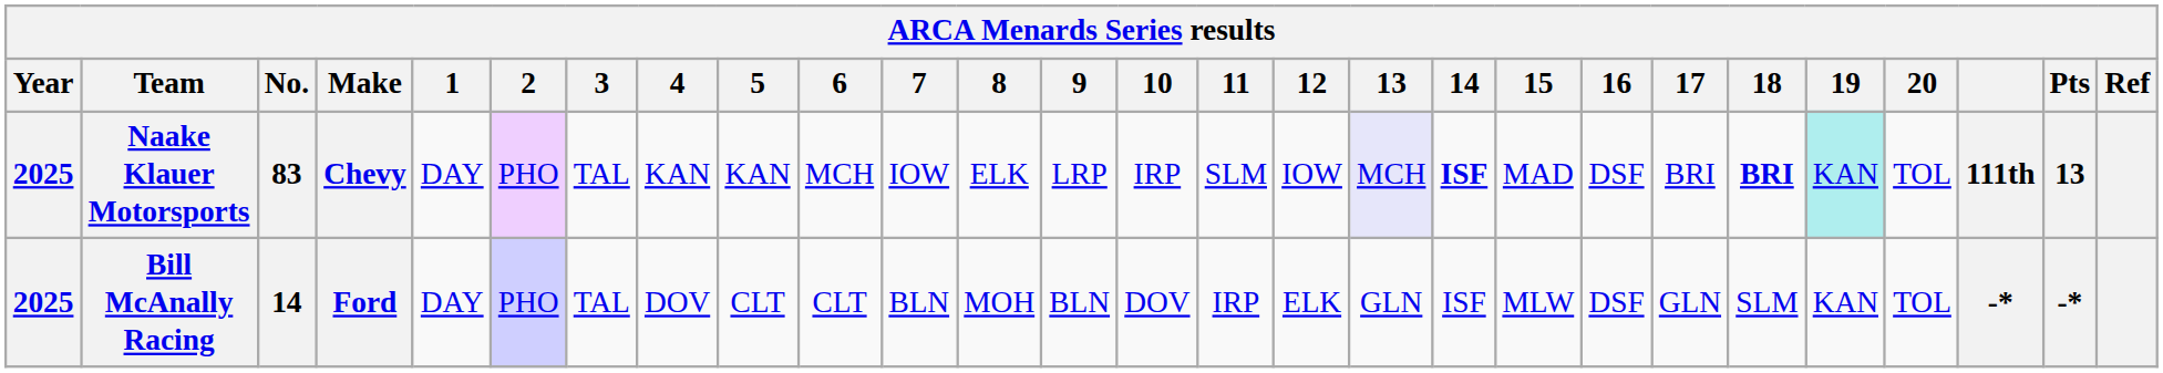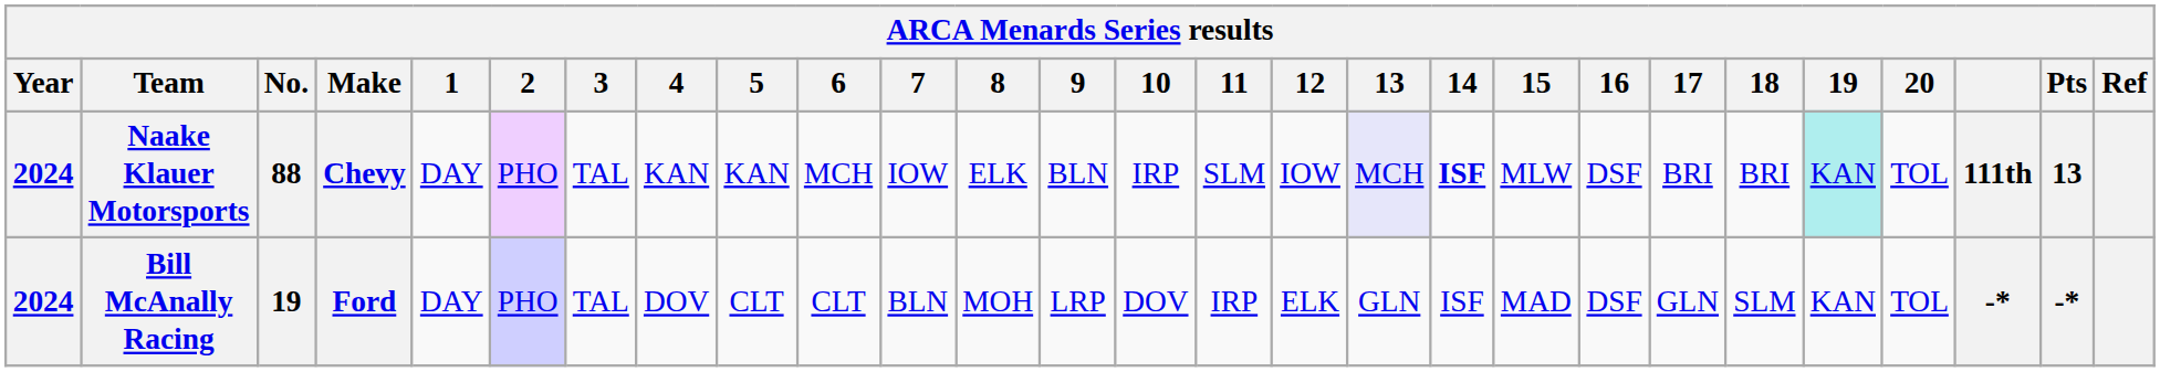Naake Klauer Motorsports | Year: 2025 -> 2024
Naake Klauer Motorsports | No.: 83 -> 88
Naake Klauer Motorsports | 9: LRP -> BLN
Naake Klauer Motorsports | 15: MAD -> MLW
Naake Klauer Motorsports | 18: bold -> normal
Bill McAnally Racing | Year: 2025 -> 2024
Bill McAnally Racing | No.: 14 -> 19
Bill McAnally Racing | 9: BLN -> LRP
Bill McAnally Racing | 15: MLW -> MAD
